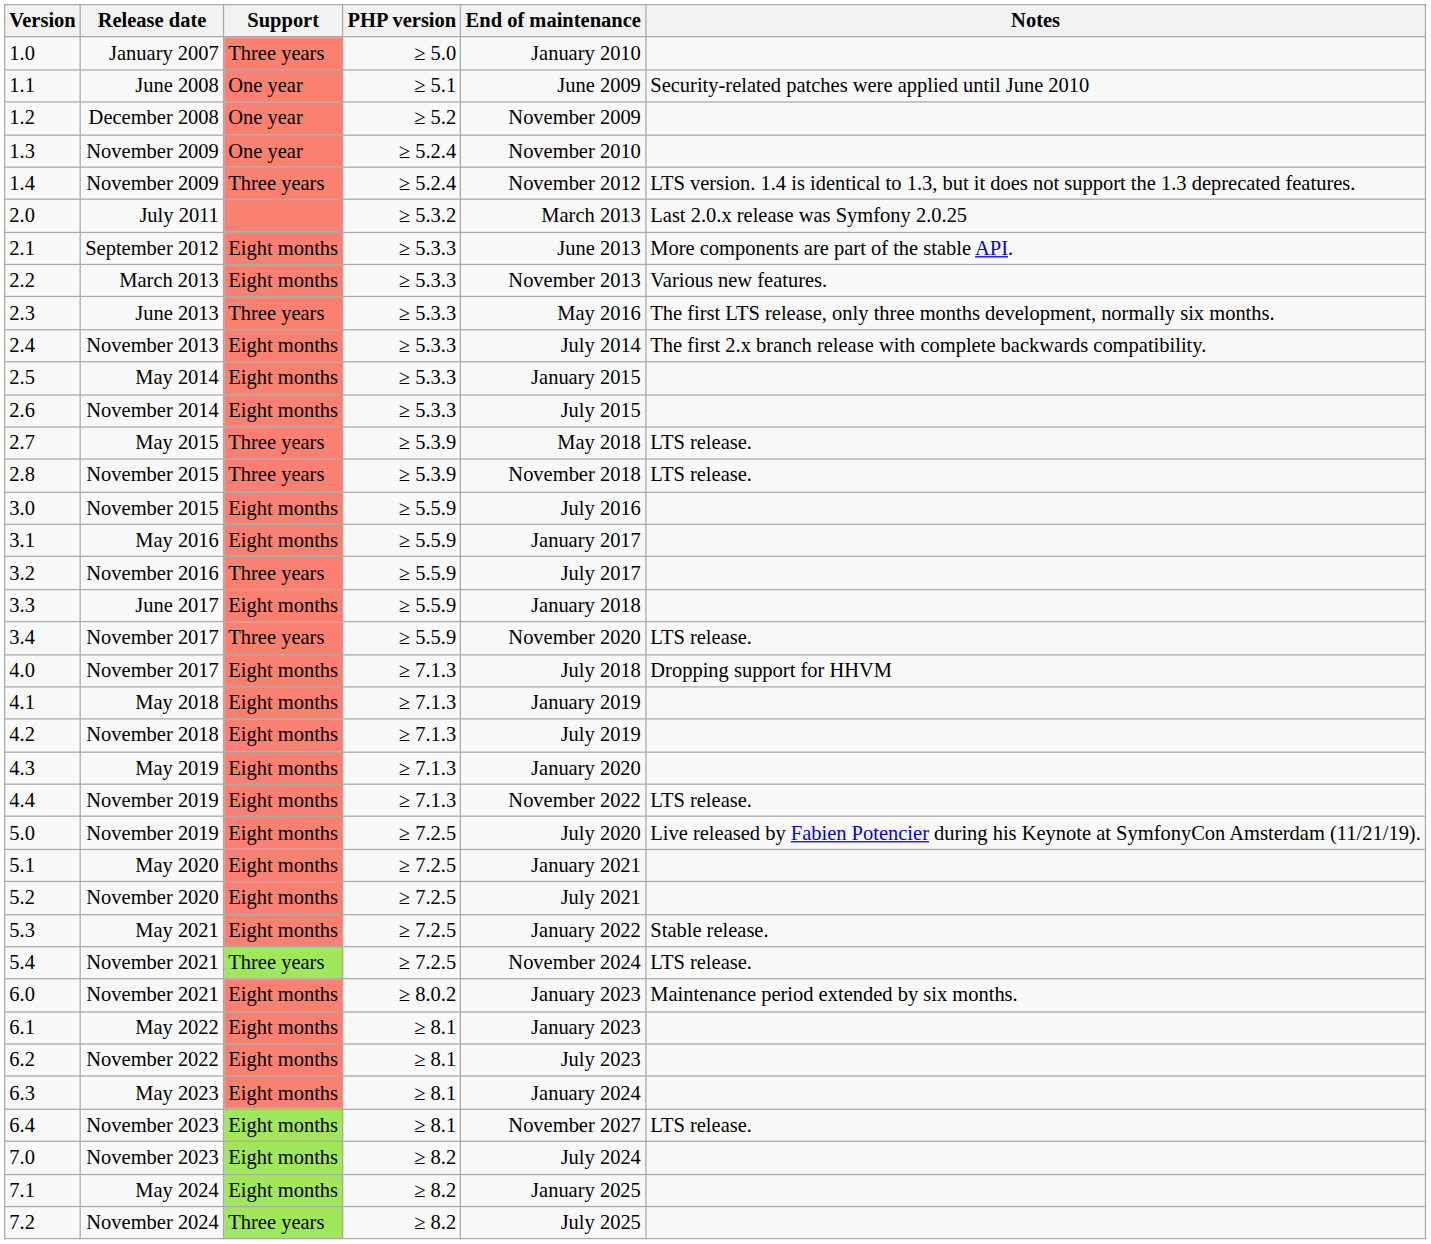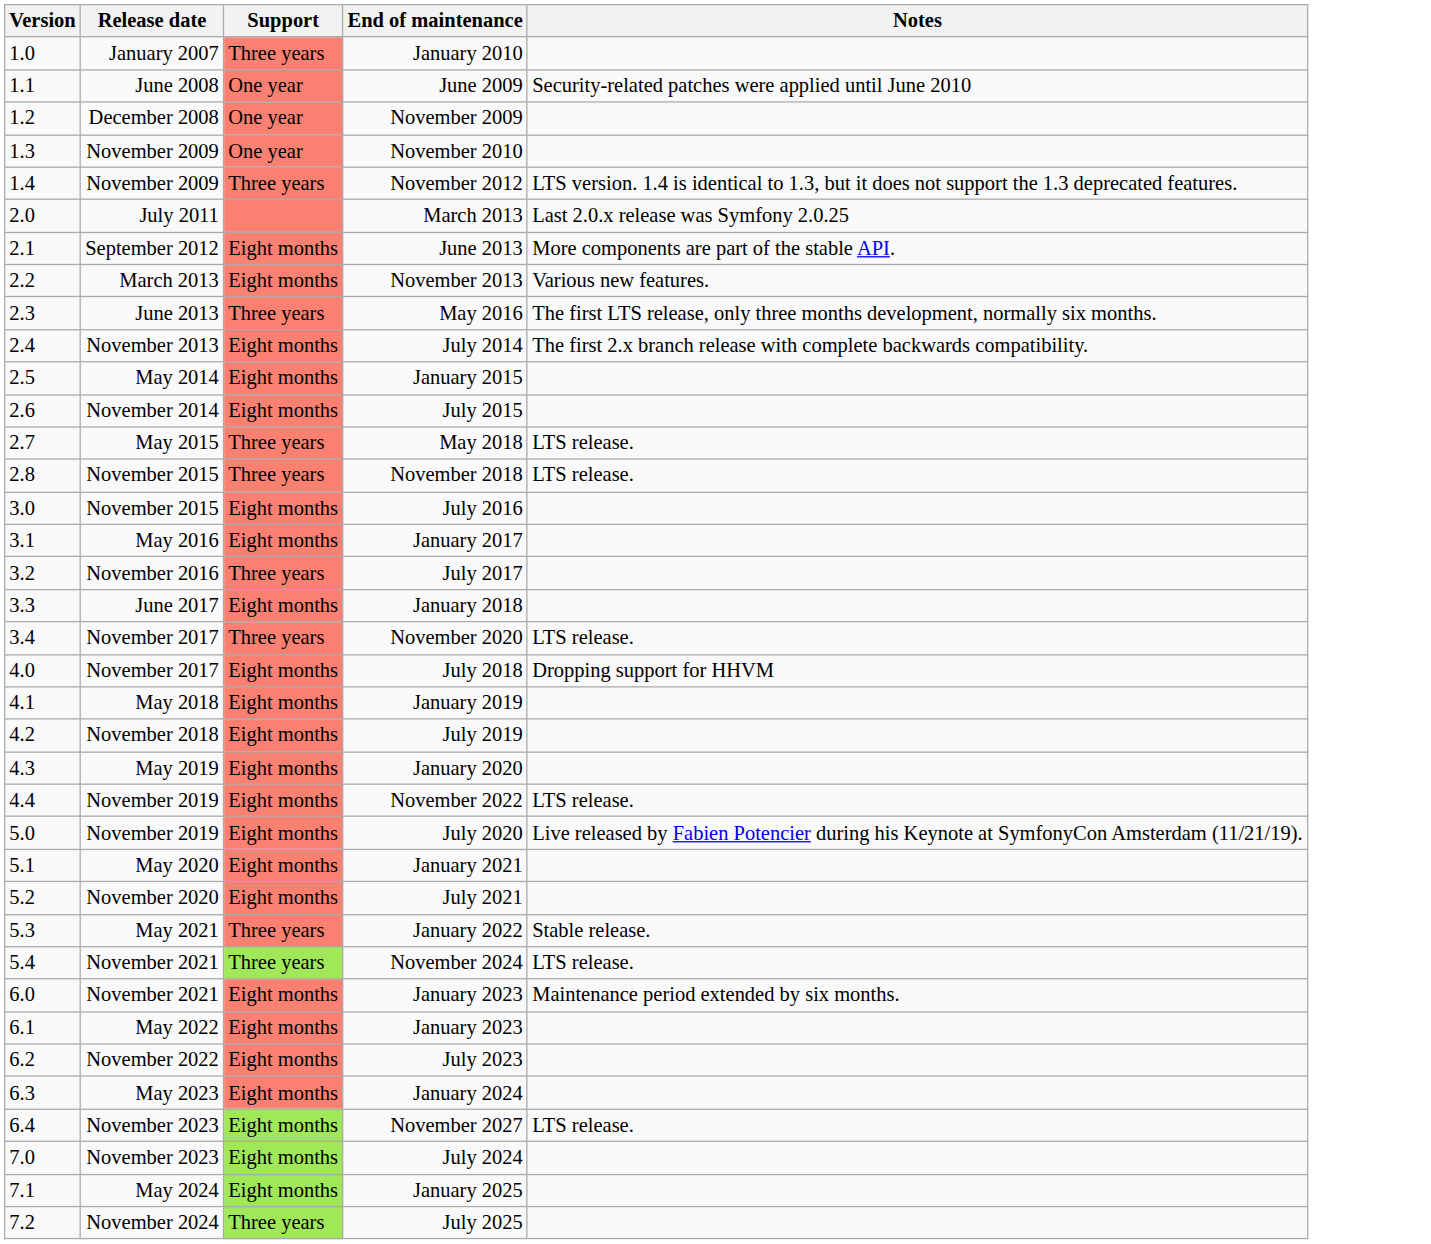- column: PHP version | ≥ 5.0 | ≥ 5.1 | ≥ 5.2 | ≥ 5.2.4 | ≥ 5.2.4 | ≥ 5.3.2 | ≥ 5.3.3 | ≥ 5.3.3 | ≥ 5.3.3 | ≥ 5.3.3 | ≥ 5.3.3 | ≥ 5.3.3 | ≥ 5.3.9 | ≥ 5.3.9 | ≥ 5.5.9 | ≥ 5.5.9 | ≥ 5.5.9 | ≥ 5.5.9 | ≥ 5.5.9 | ≥ 7.1.3 | ≥ 7.1.3 | ≥ 7.1.3 | ≥ 7.1.3 | ≥ 7.1.3 | ≥ 7.2.5 | ≥ 7.2.5 | ≥ 7.2.5 | ≥ 7.2.5 | ≥ 7.2.5 | ≥ 8.0.2 | ≥ 8.1 | ≥ 8.1 | ≥ 8.1 | ≥ 8.1 | ≥ 8.2 | ≥ 8.2 | ≥ 8.2
5.3 | Support: Eight months -> Three years
